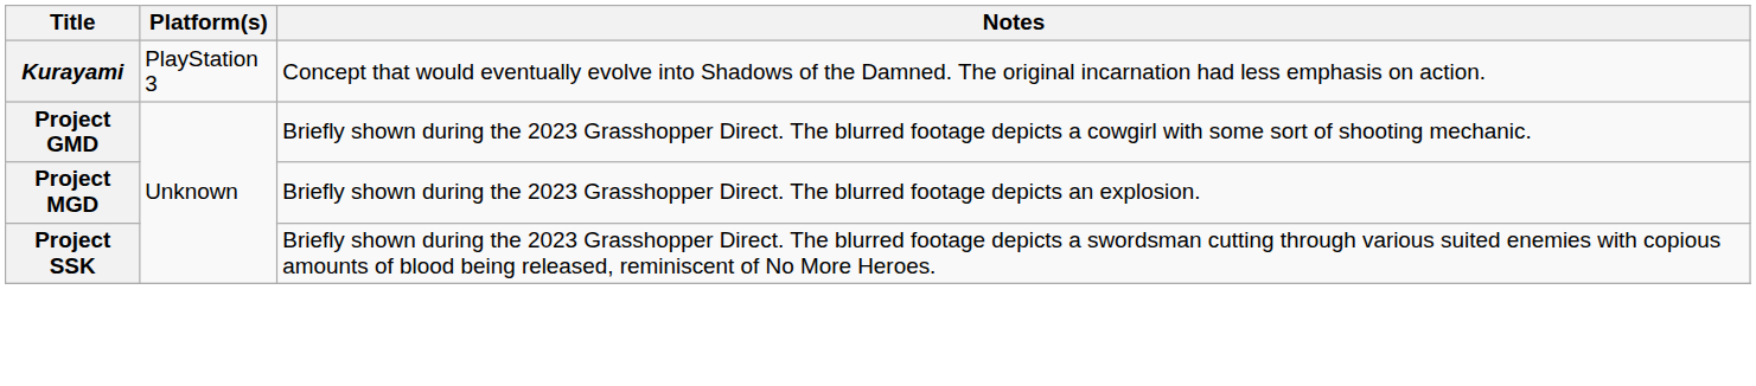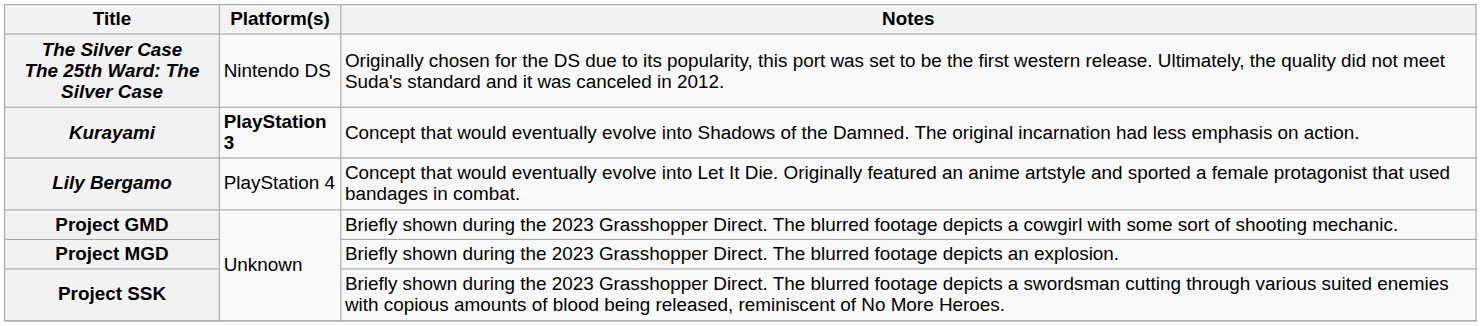+ row: The Silver Case The 25th Ward: The Silver Case | Nintendo DS | Originally chosen for the DS due to its popularity, this port was set to be the first western release. Ultimately, the quality did not meet Suda's standard and it was canceled in 2012.
Kurayami | Platform(s): normal -> bold
+ row: Lily Bergamo | PlayStation 4 | Concept that would eventually evolve into Let It Die. Originally featured an anime artstyle and sported a female protagonist that used bandages in combat.
